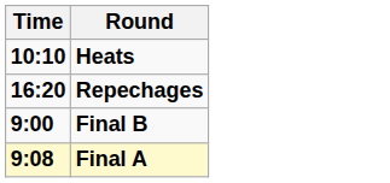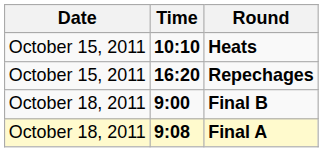+ column: Date | October 15, 2011 | October 15, 2011 | October 18, 2011 | October 18, 2011
